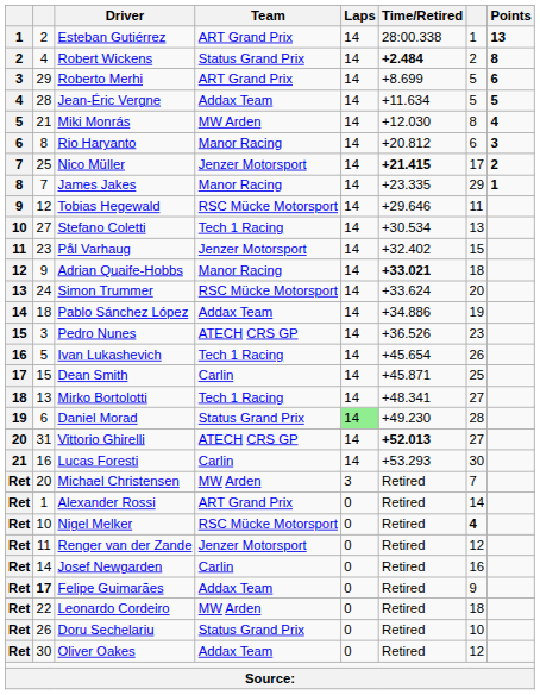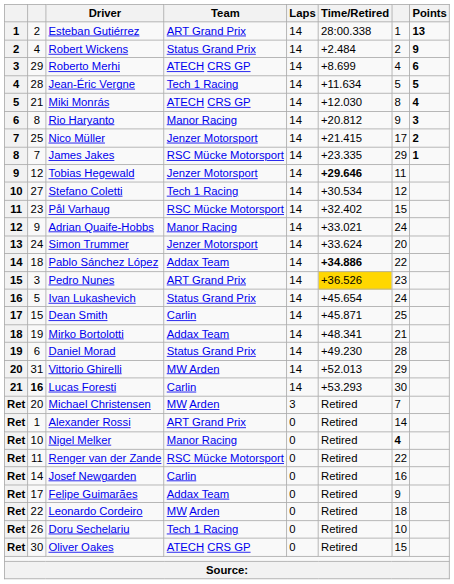Robert Wickens | Time/Retired: bold -> normal
Robert Wickens | Points: 8 -> 9
Roberto Merhi | Team: ART Grand Prix -> ATECH CRS GP
Roberto Merhi | column 7: 5 -> 4
Jean-Éric Vergne | Team: Addax Team -> Tech 1 Racing
Miki Monrás | Team: MW Arden -> ATECH CRS GP
Rio Haryanto | column 7: 6 -> 9
Nico Müller | Time/Retired: bold -> normal
James Jakes | Team: Manor Racing -> RSC Mücke Motorsport
Tobias Hegewald | Team: RSC Mücke Motorsport -> Jenzer Motorsport
Tobias Hegewald | Time/Retired: normal -> bold
Stefano Coletti | column 7: 13 -> 12
Pål Varhaug | Team: Jenzer Motorsport -> RSC Mücke Motorsport
Adrian Quaife-Hobbs | Time/Retired: bold -> normal
Adrian Quaife-Hobbs | column 7: 18 -> 24
Simon Trummer | Team: RSC Mücke Motorsport -> Jenzer Motorsport
Pablo Sánchez López | Time/Retired: normal -> bold
Pablo Sánchez López | column 7: 19 -> 22
Pedro Nunes | Team: ATECH CRS GP -> ART Grand Prix
Pedro Nunes | Time/Retired: no background -> gold background
Ivan Lukashevich | Team: Tech 1 Racing -> Status Grand Prix
Ivan Lukashevich | column 7: 26 -> 24
Mirko Bortolotti | column 2: 13 -> 19
Mirko Bortolotti | Team: Tech 1 Racing -> Addax Team
Mirko Bortolotti | column 7: 27 -> 21
Daniel Morad | Laps: lightgreen background -> no background
Vittorio Ghirelli | Team: ATECH CRS GP -> MW Arden
Vittorio Ghirelli | Time/Retired: bold -> normal
Vittorio Ghirelli | column 7: 27 -> 29
Lucas Foresti | column 2: normal -> bold
Nigel Melker | Team: RSC Mücke Motorsport -> Manor Racing
Renger van der Zande | Team: Jenzer Motorsport -> RSC Mücke Motorsport
Renger van der Zande | column 7: 12 -> 22
Felipe Guimarães | column 2: bold -> normal
Doru Sechelariu | Team: Status Grand Prix -> Tech 1 Racing
Oliver Oakes | Team: Addax Team -> ATECH CRS GP
Oliver Oakes | column 7: 12 -> 15
